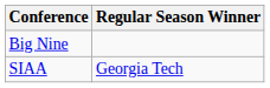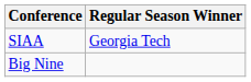rows swapped: Big Nine <-> SIAA
